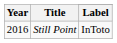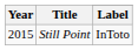Still Point | Year: 2016 -> 2015
